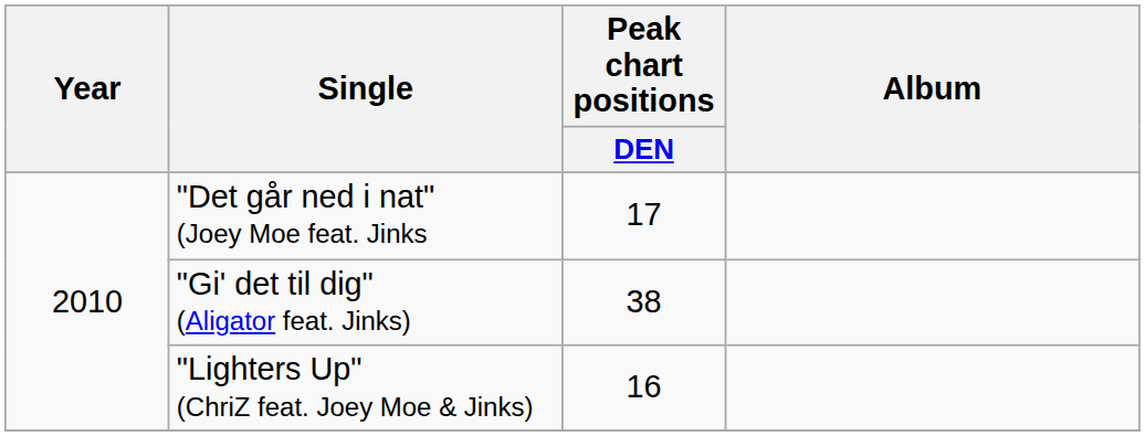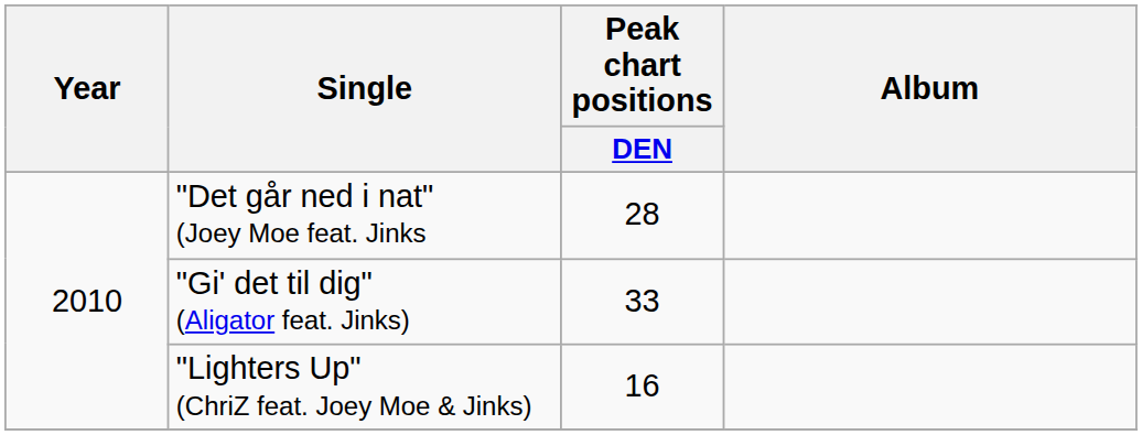"Det går ned i nat" (Joey Moe feat. Jinks | Peak chart positions / DEN: 17 -> 28
"Gi' det til dig" (Aligator feat. Jinks) | Peak chart positions / DEN: 38 -> 33
